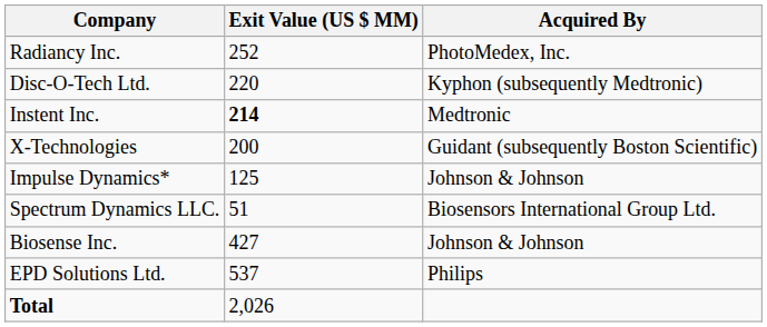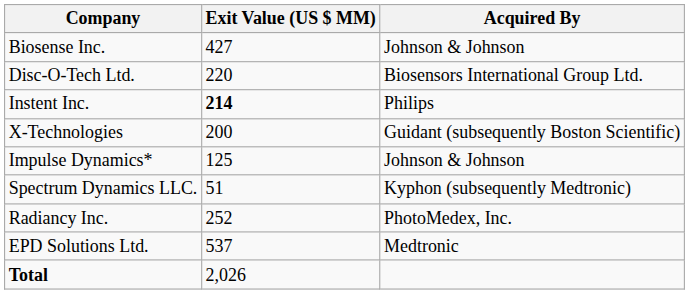rows swapped: Biosense Inc. <-> Radiancy Inc.
Disc-O-Tech Ltd. | Acquired By: Kyphon (subsequently Medtronic) -> Biosensors International Group Ltd.
Instent Inc. | Acquired By: Medtronic -> Philips
Spectrum Dynamics LLC. | Acquired By: Biosensors International Group Ltd. -> Kyphon (subsequently Medtronic)
EPD Solutions Ltd. | Acquired By: Philips -> Medtronic
